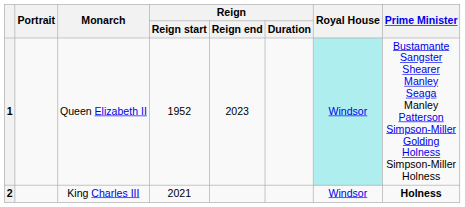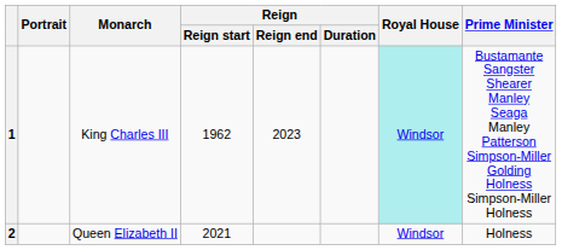1 | Monarch: Queen Elizabeth II -> King Charles III
1 | Reign / Reign start: 1952 -> 1962
2 | Monarch: King Charles III -> Queen Elizabeth II
2 | Prime Minister: bold -> normal
